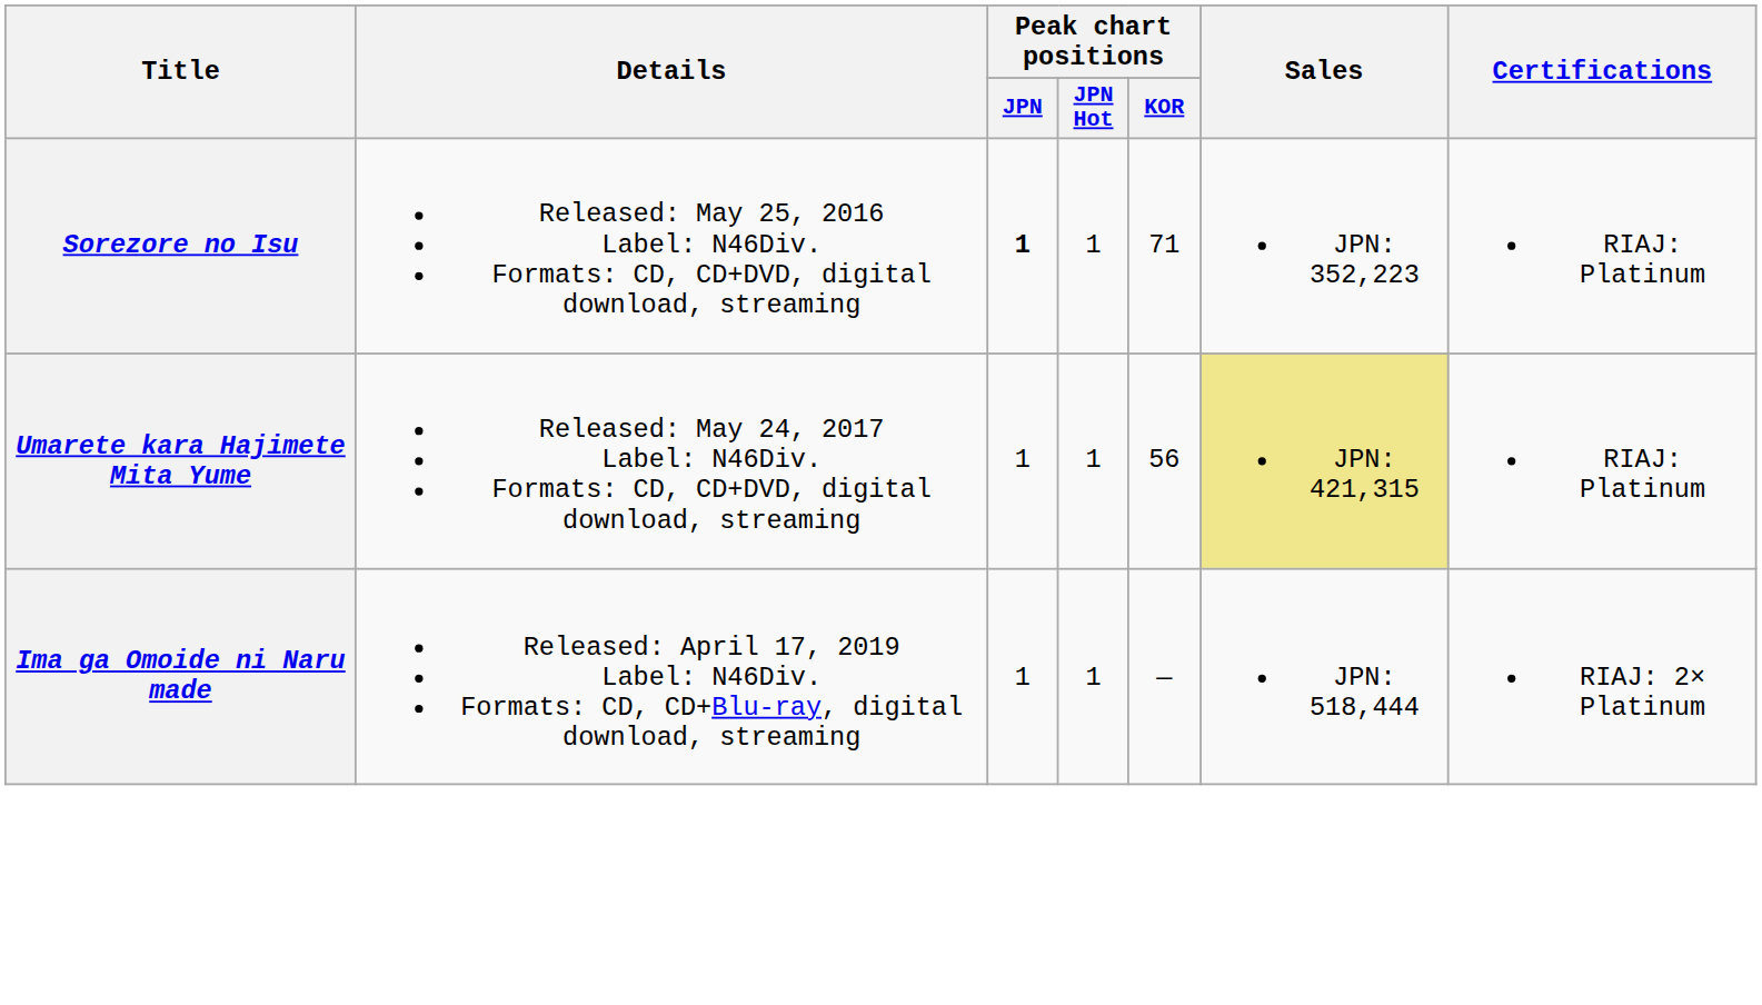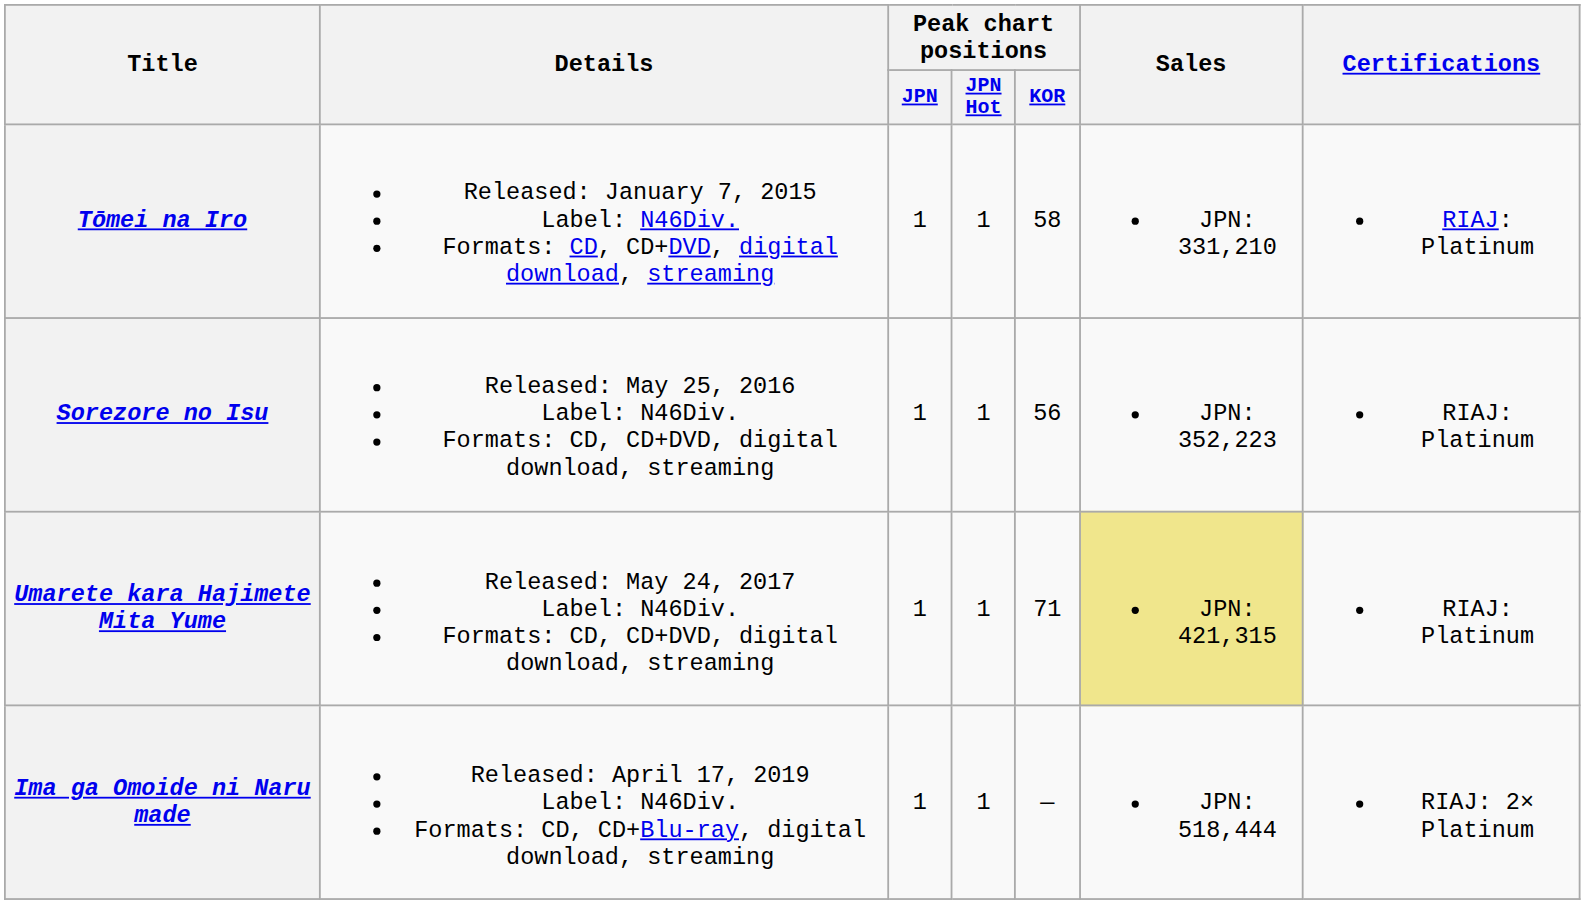+ row: Tōmei na Iro | Released: January 7, 2015 Label: N46Div. Formats: CD, CD+DVD, digital download, streaming | 1 | 1 | 58 | JPN: 331,210 | RIAJ: Platinum
Sorezore no Isu | Peak chart positions / JPN: bold -> normal
Sorezore no Isu | Peak chart positions / KOR: 71 -> 56
Umarete kara Hajimete Mita Yume | Peak chart positions / KOR: 56 -> 71
